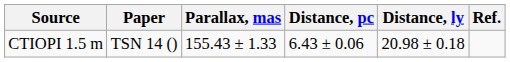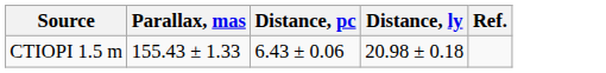- column: Paper | TSN 14 ()
